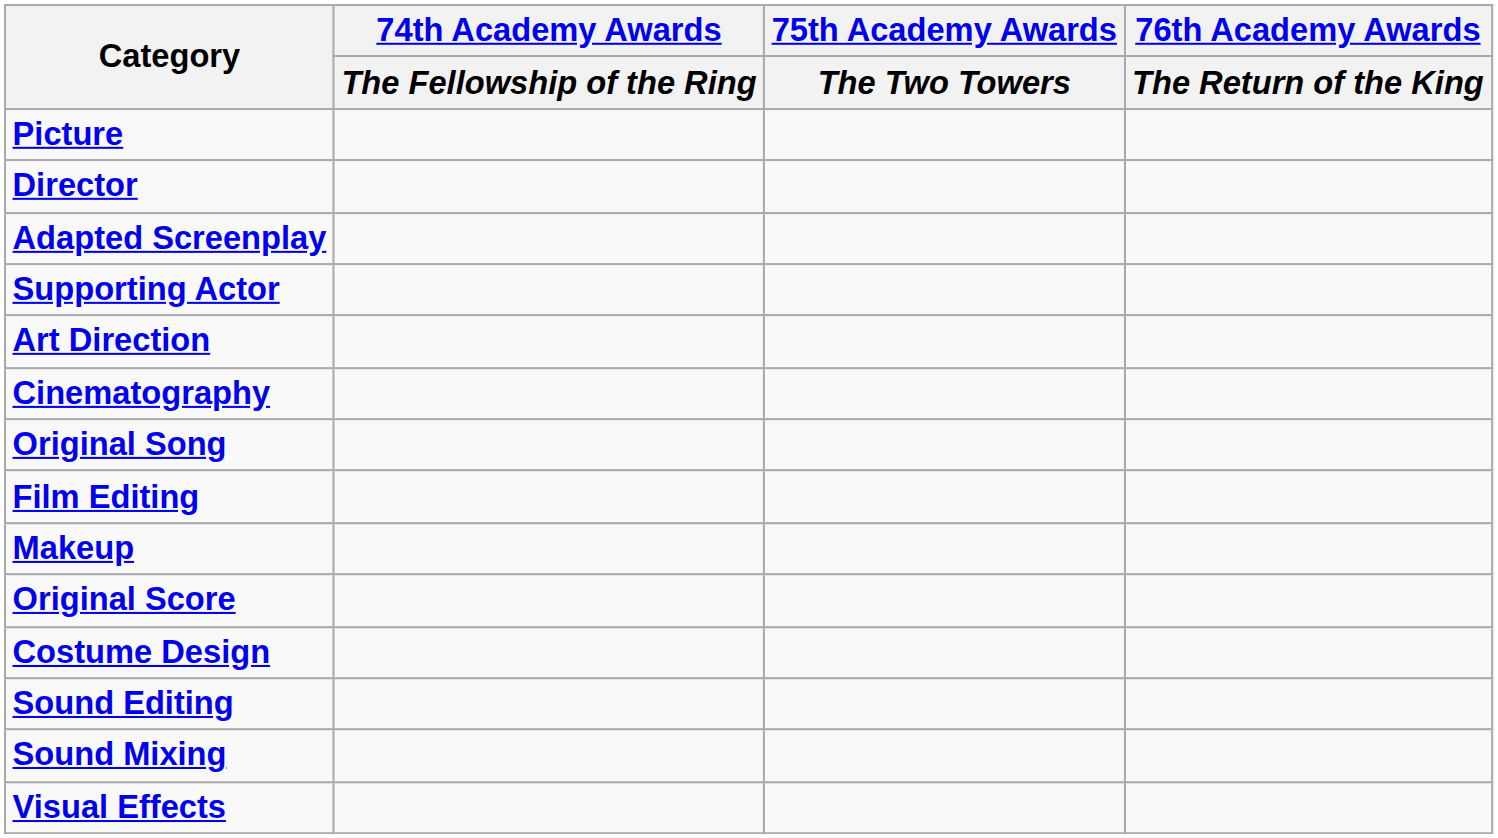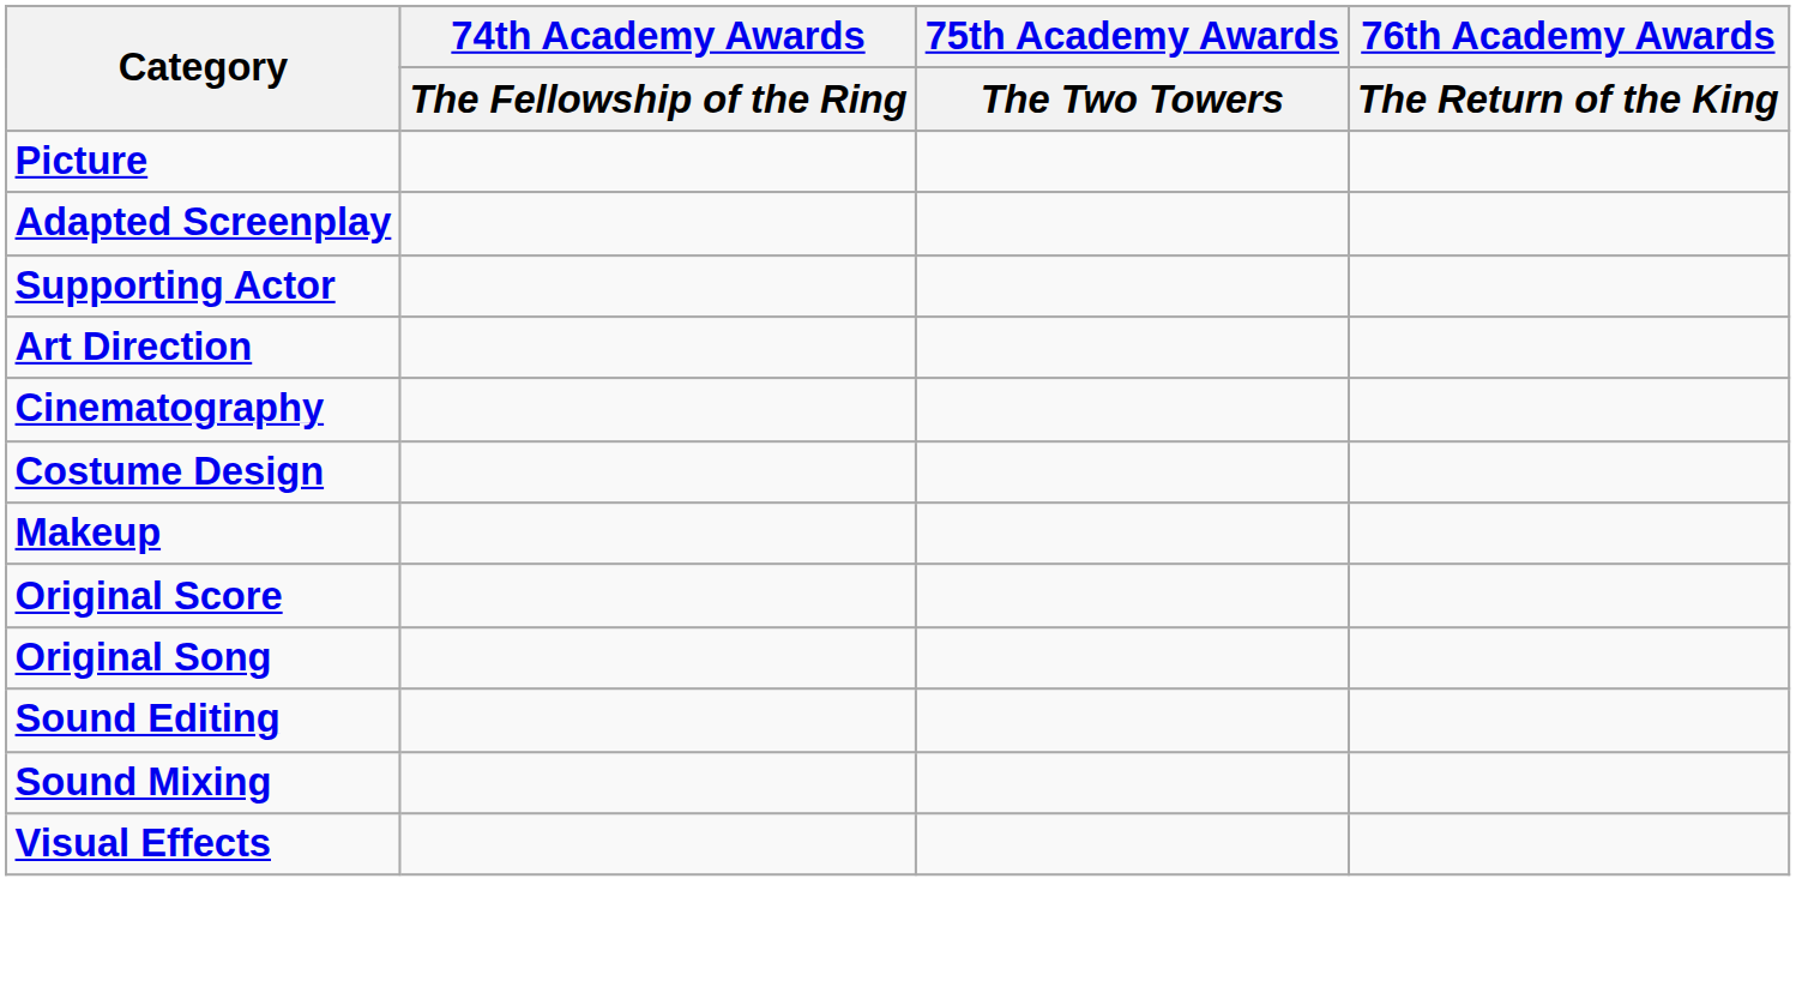- row: Director
rows swapped: Costume Design <-> Original Song
- row: Film Editing
